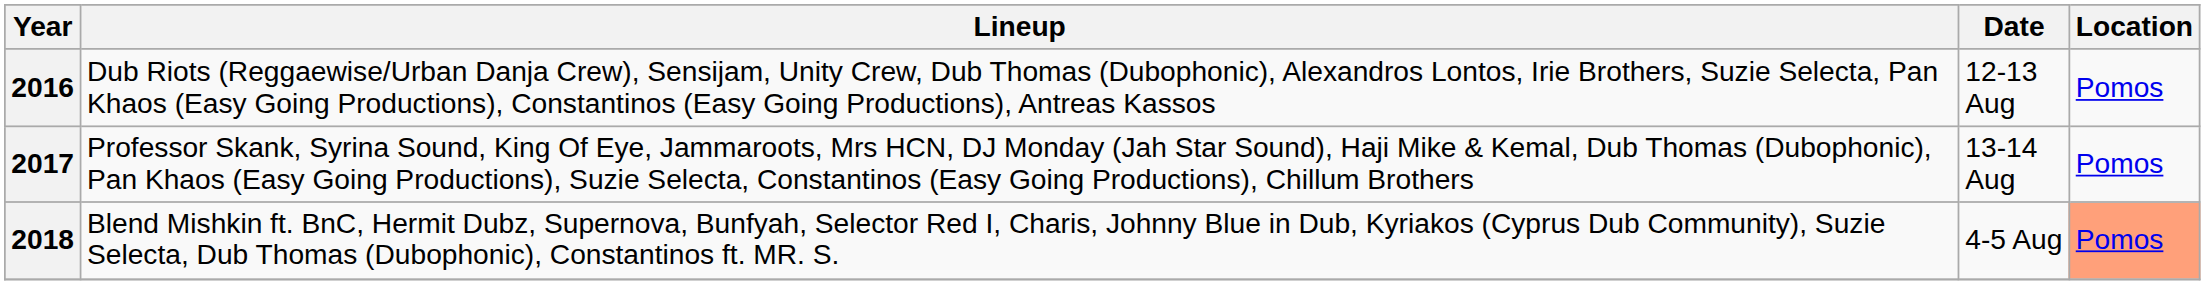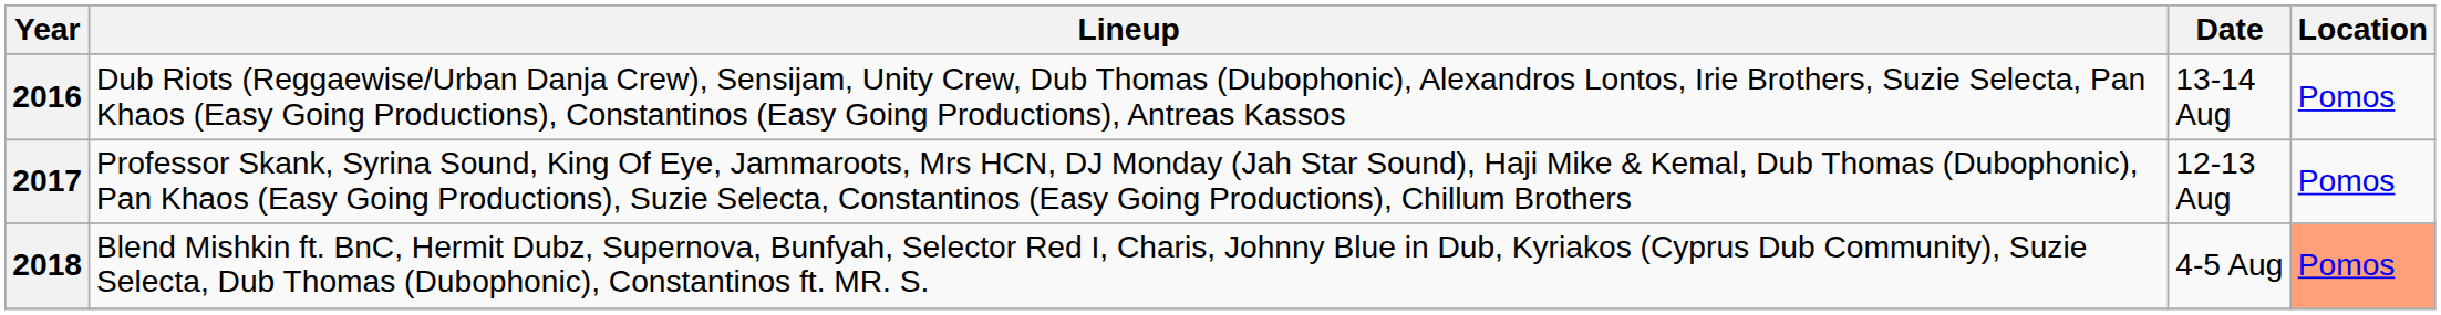2016 | Date: 12-13 Aug -> 13-14 Aug
2017 | Date: 13-14 Aug -> 12-13 Aug
